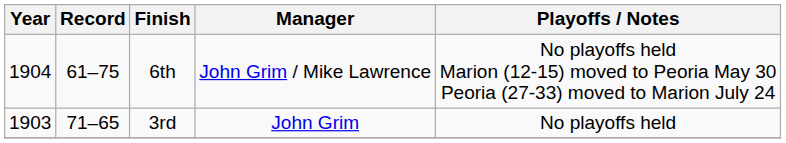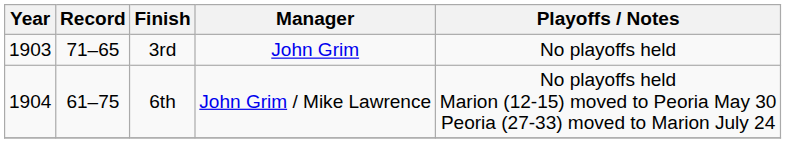rows swapped: 3rd <-> 6th
